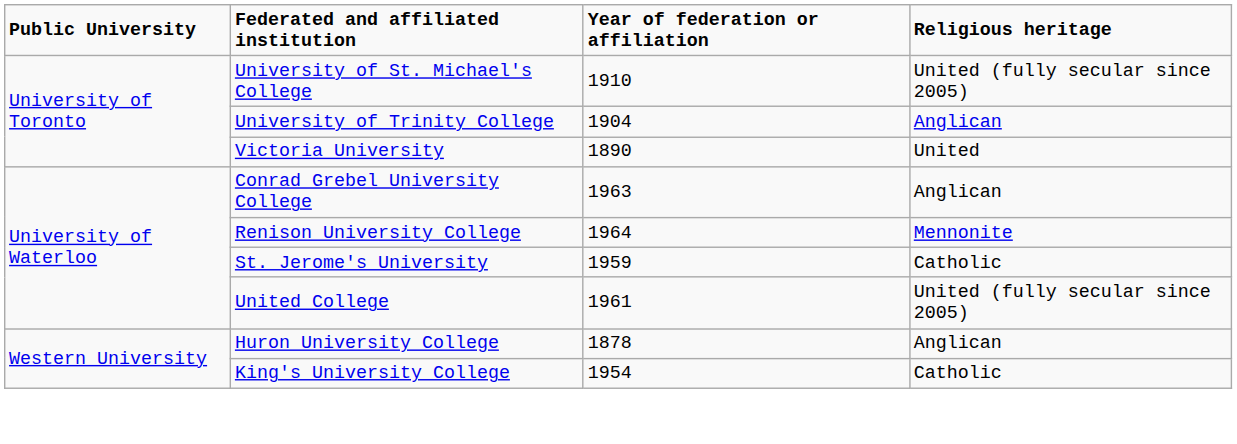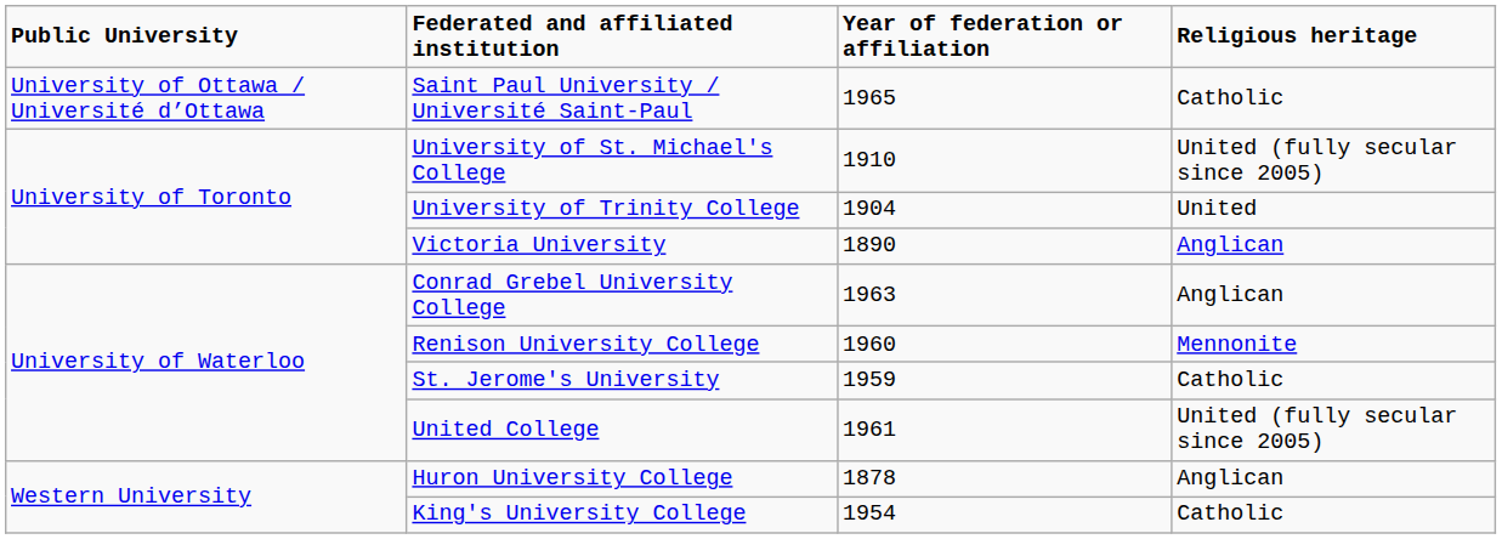+ row: University of Ottawa / Université d’Ottawa | Saint Paul University / Université Saint-Paul | 1965 | Catholic
University of Trinity College | Religious heritage: Anglican -> United
Victoria University | Religious heritage: United -> Anglican
Renison University College | Year of federation or affiliation: 1964 -> 1960
